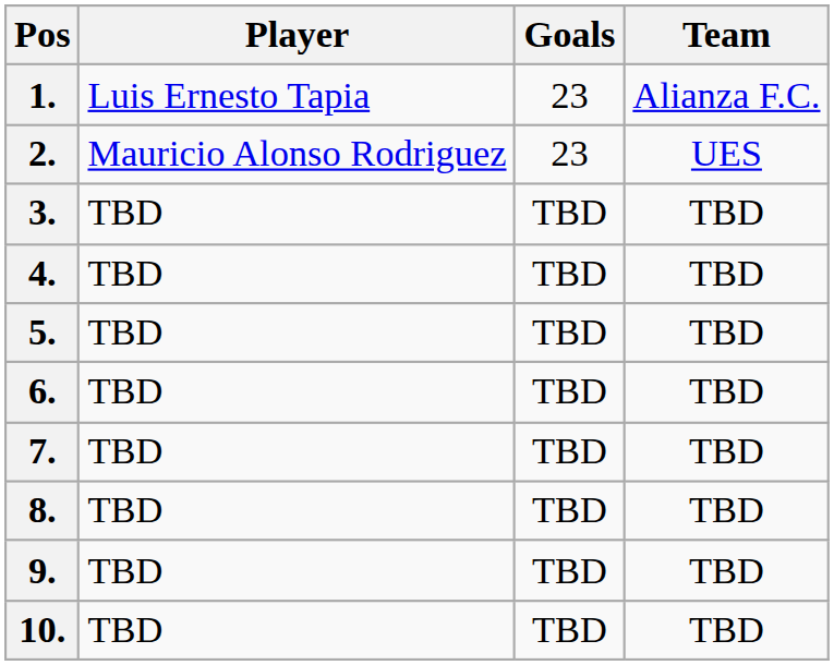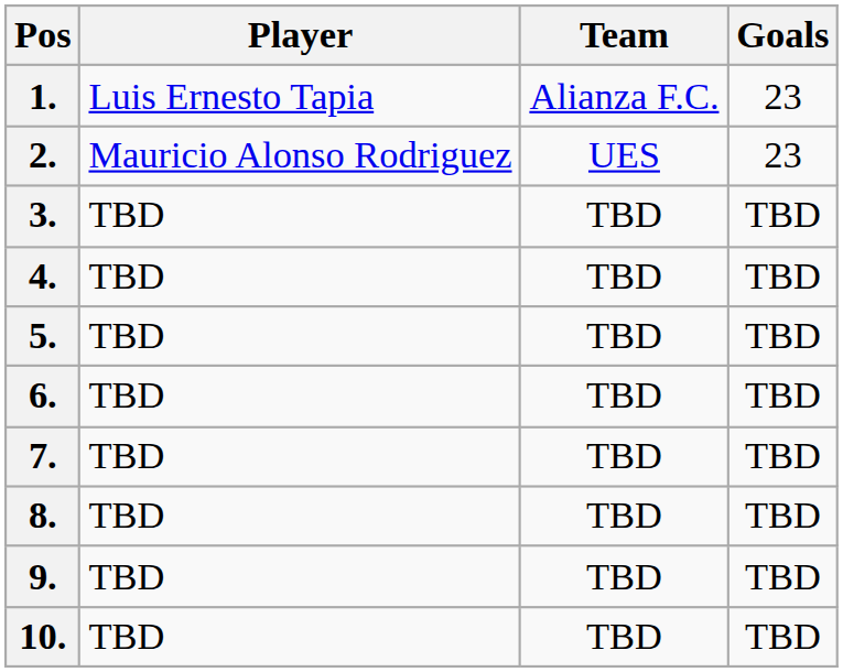columns swapped: Team <-> Goals
